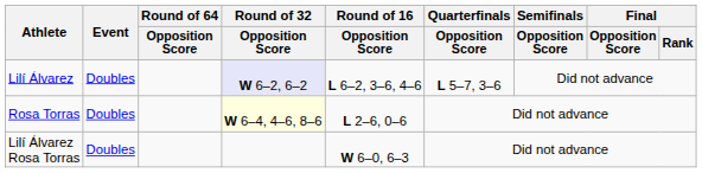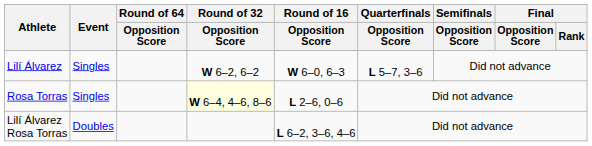Lilí Álvarez | Event: Doubles -> Singles
Lilí Álvarez | Round of 32 / Opposition Score: lavender background -> no background
Lilí Álvarez | Round of 16 / Opposition Score: L 6–2, 3–6, 4–6 -> W 6–0, 6–3
Rosa Torras | Event: Doubles -> Singles
Lilí Álvarez Rosa Torras | Round of 16 / Opposition Score: W 6–0, 6–3 -> L 6–2, 3–6, 4–6
